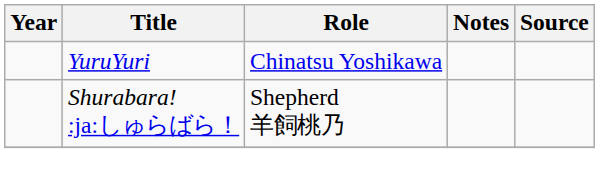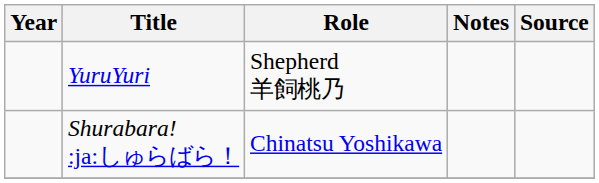YuruYuri | Role: Chinatsu Yoshikawa -> Shepherd 羊飼桃乃
Shurabara! :ja:しゅらばら！ | Role: Shepherd 羊飼桃乃 -> Chinatsu Yoshikawa
